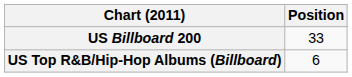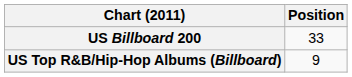US Top R&B/Hip-Hop Albums (Billboard) | Position: 6 -> 9
